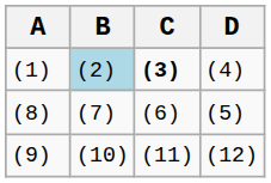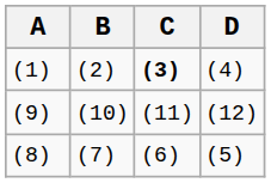(1) | B: lightblue background -> no background
rows swapped: (8) <-> (9)
